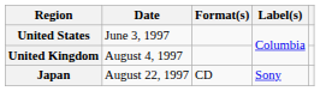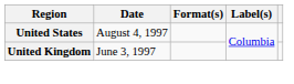United States | Date: June 3, 1997 -> August 4, 1997
United Kingdom | Date: August 4, 1997 -> June 3, 1997
- row: Japan | August 22, 1997 | CD | Sony
